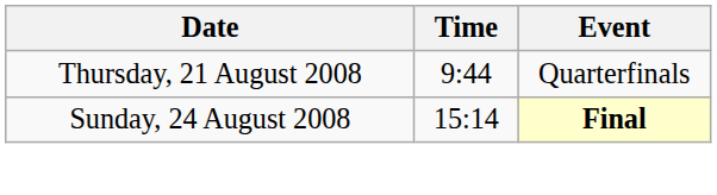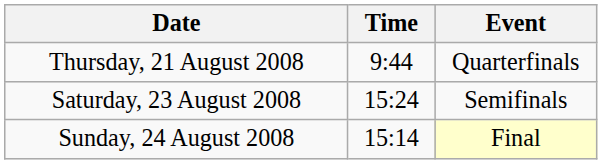+ row: Saturday, 23 August 2008 | 15:24 | Semifinals
Sunday, 24 August 2008 | Event: bold -> normal
